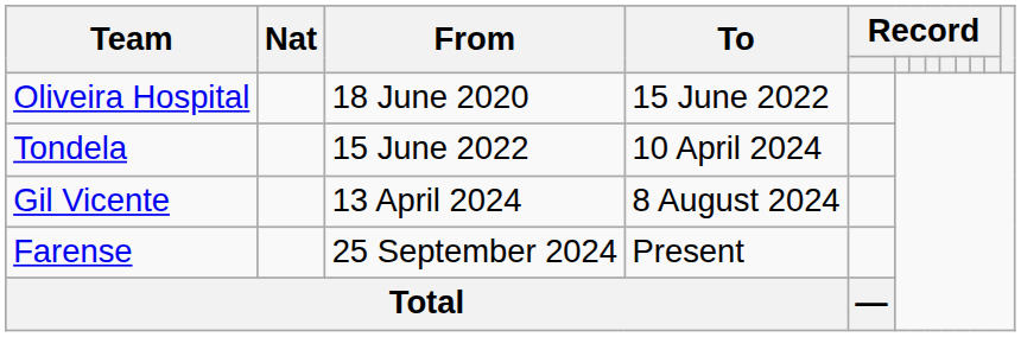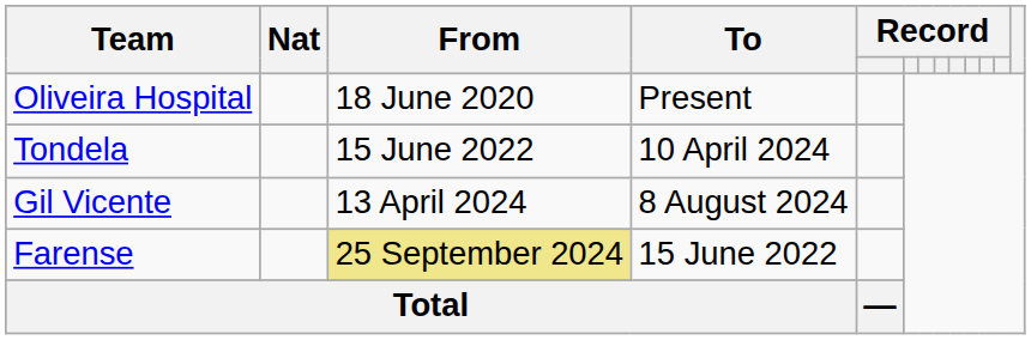Oliveira Hospital | To: 15 June 2022 -> Present
Farense | From: no background -> khaki background
Farense | To: Present -> 15 June 2022
